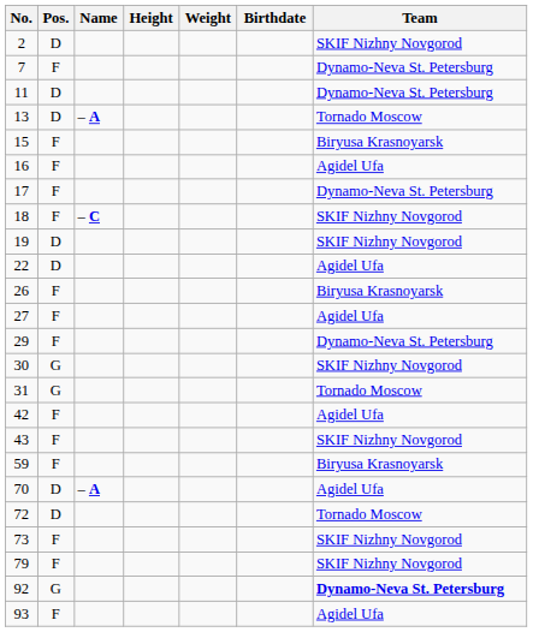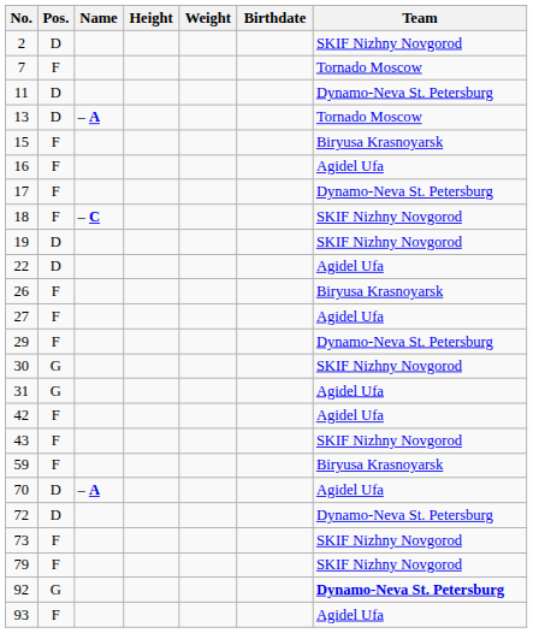7 | Team: Dynamo-Neva St. Petersburg -> Tornado Moscow
31 | Team: Tornado Moscow -> Agidel Ufa
72 | Team: Tornado Moscow -> Dynamo-Neva St. Petersburg
